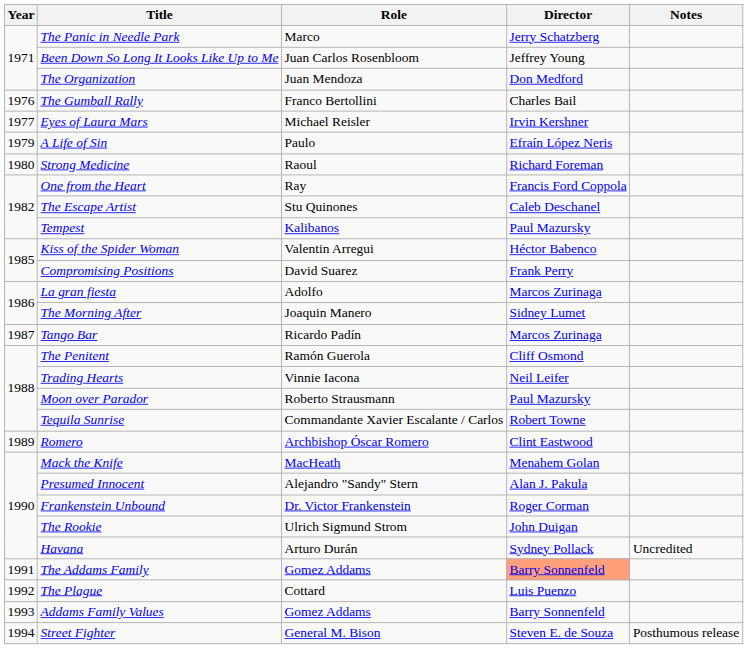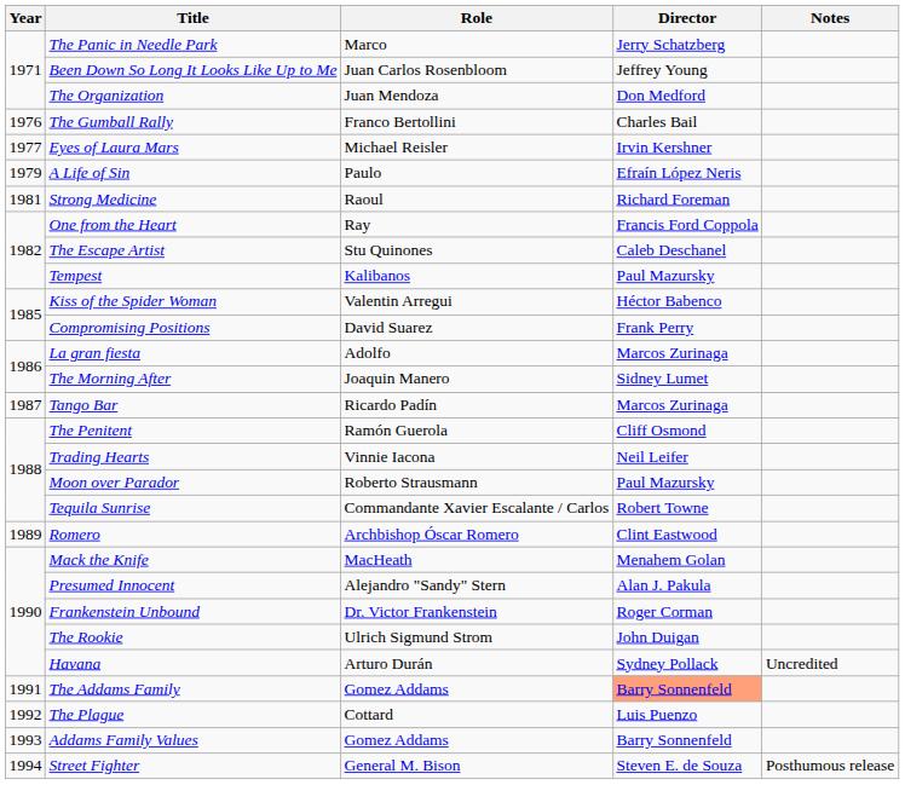Strong Medicine | Year: 1980 -> 1981
